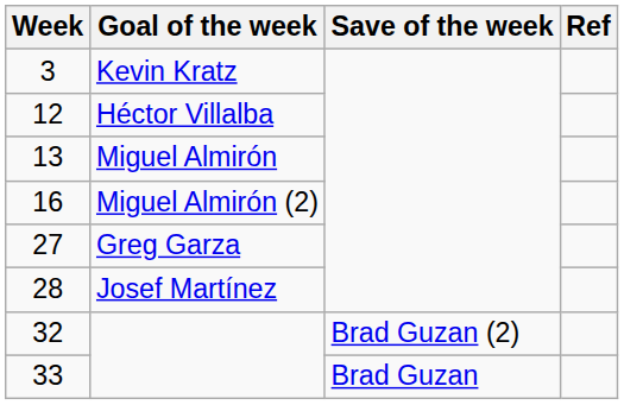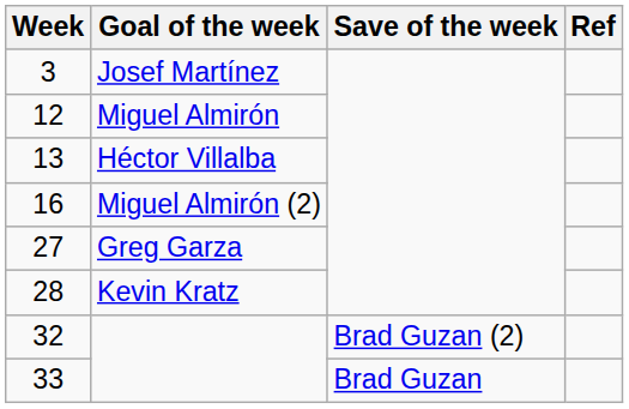3 | Goal of the week: Kevin Kratz -> Josef Martínez
12 | Goal of the week: Héctor Villalba -> Miguel Almirón
13 | Goal of the week: Miguel Almirón -> Héctor Villalba
28 | Goal of the week: Josef Martínez -> Kevin Kratz
